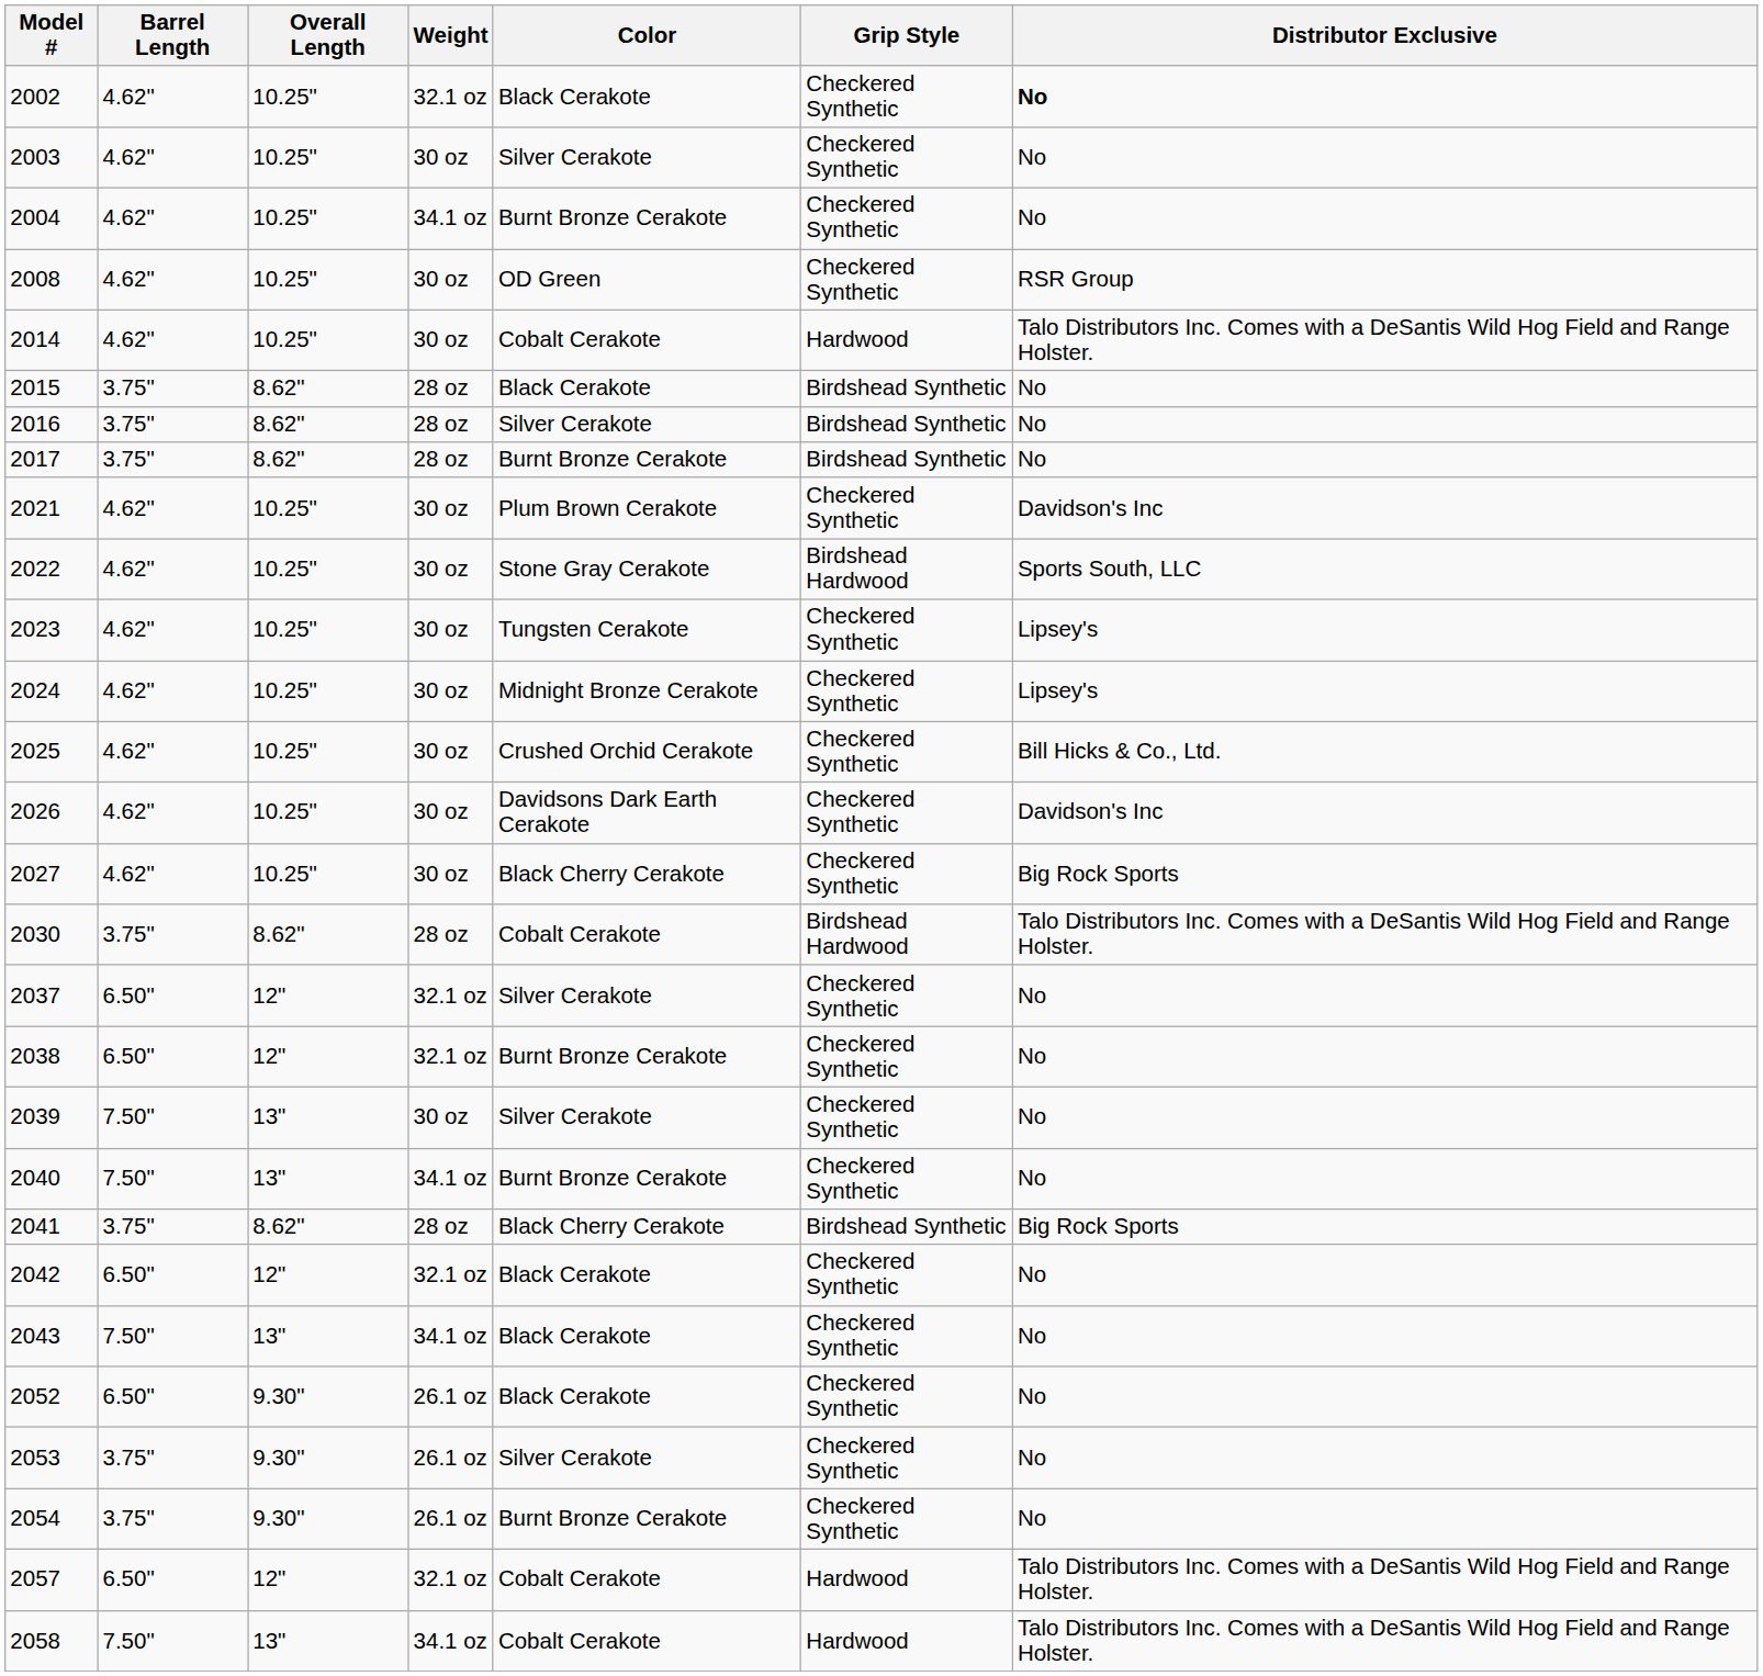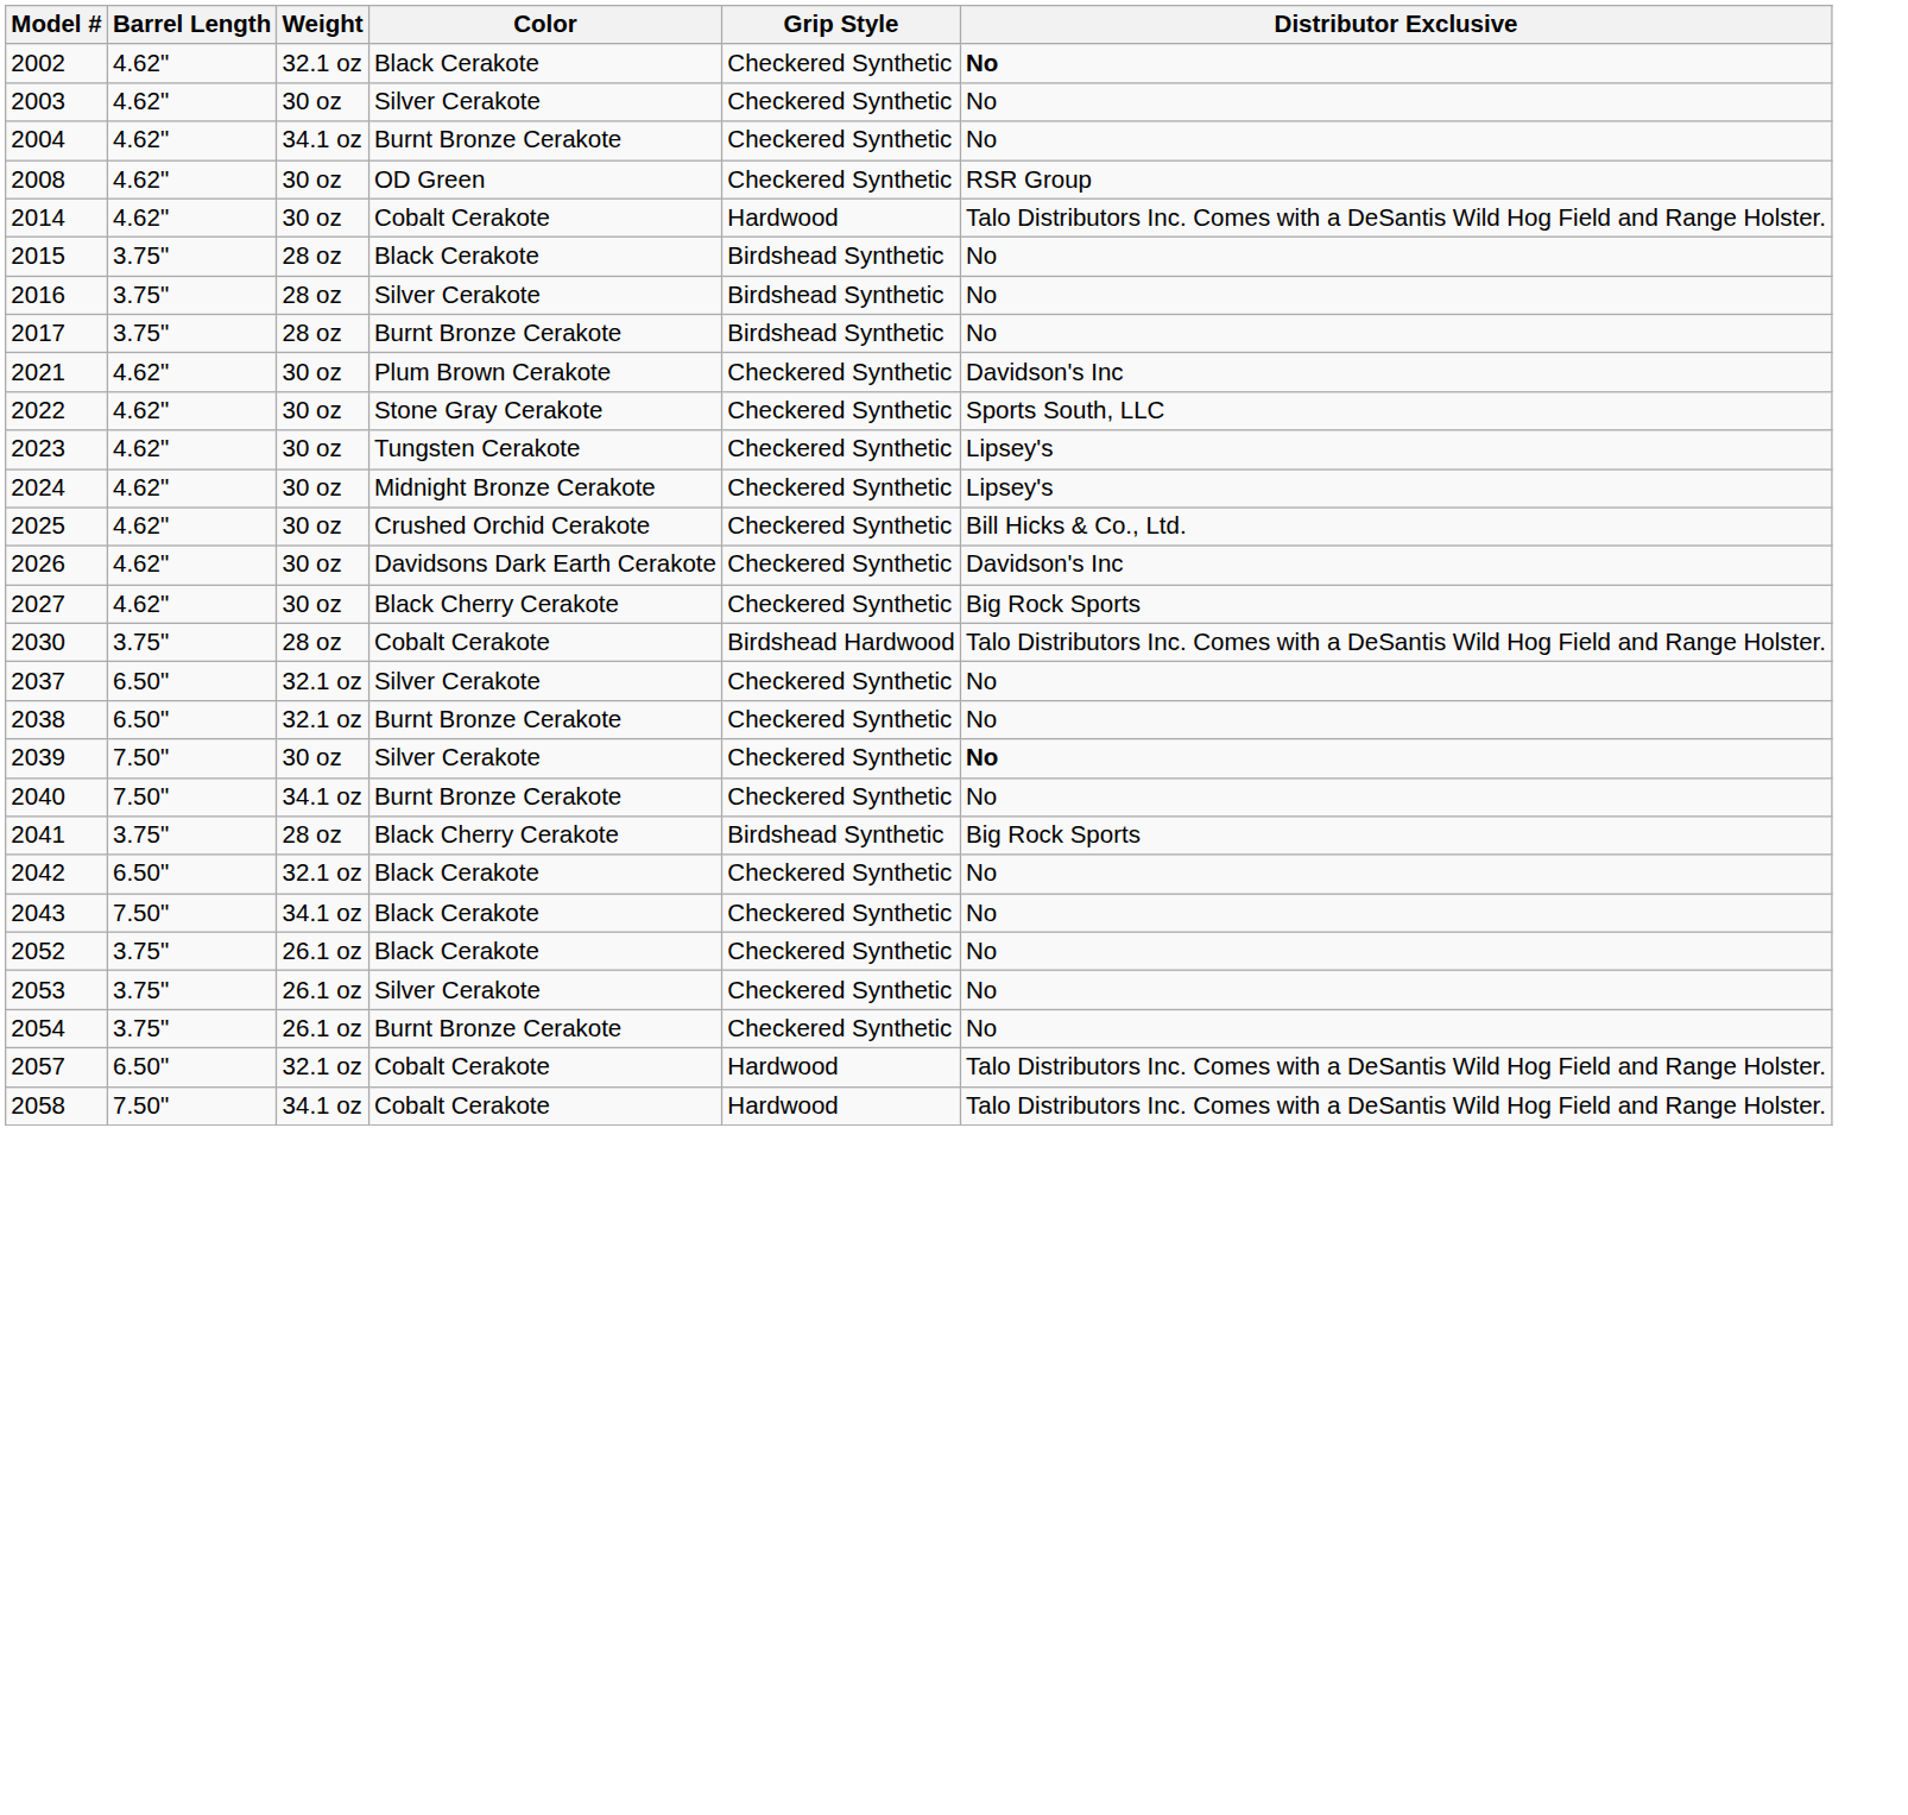- column: Overall Length | 10.25" | 10.25" | 10.25" | 10.25" | 10.25" | 8.62" | 8.62" | 8.62" | 10.25" | 10.25" | 10.25" | 10.25" | 10.25" | 10.25" | 10.25" | 8.62" | 12" | 12" | 13" | 13" | 8.62" | 12" | 13" | 9.30" | 9.30" | 9.30" | 12" | 13"
2022 | Grip Style: Birdshead Hardwood -> Checkered Synthetic
2039 | Distributor Exclusive: normal -> bold
2052 | Barrel Length: 6.50" -> 3.75"
